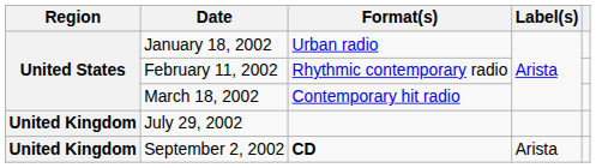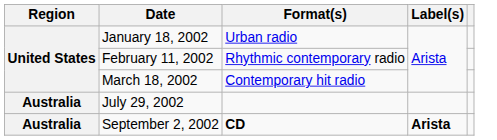July 29, 2002 | Region: United Kingdom -> Australia
September 2, 2002 | Region: United Kingdom -> Australia
September 2, 2002 | Label(s): normal -> bold
